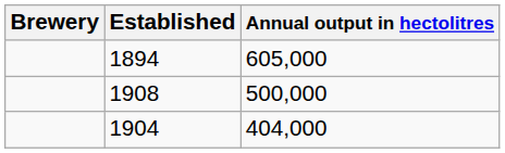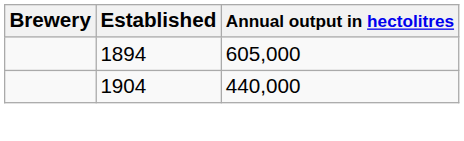- row: 1908 | 500,000
1904 | Annual output in hectolitres: 404,000 -> 440,000
